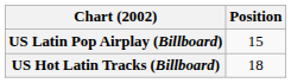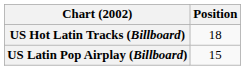rows swapped: US Hot Latin Tracks (Billboard) <-> US Latin Pop Airplay (Billboard)
